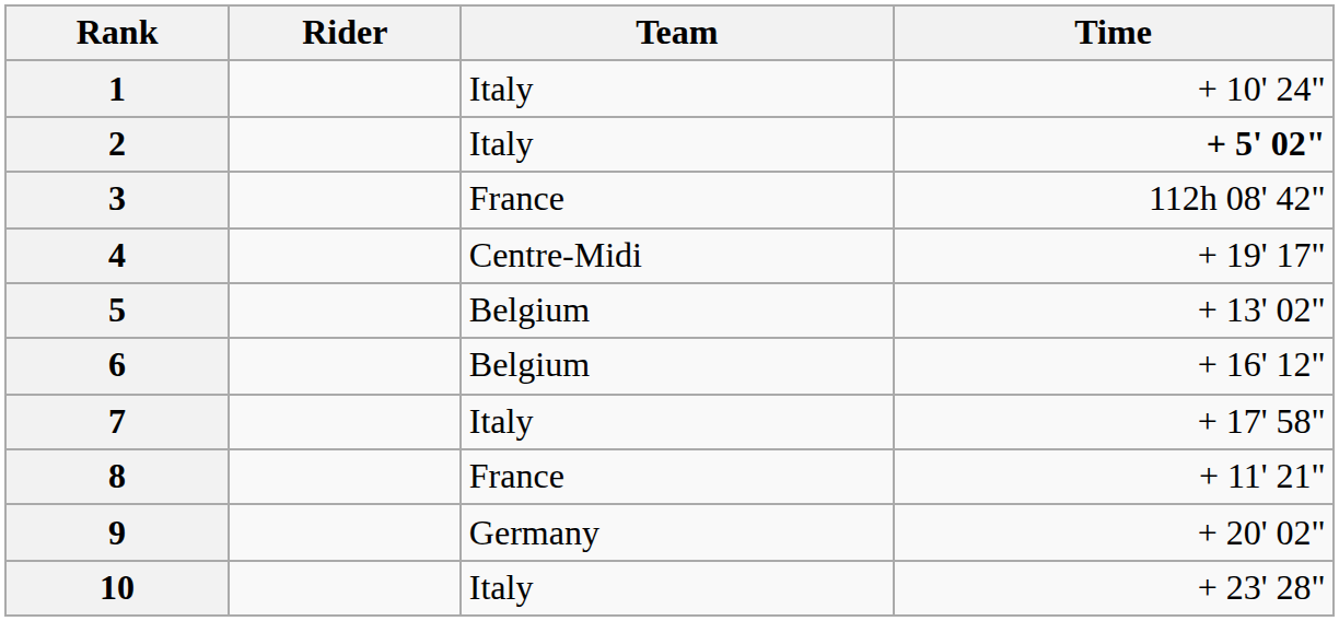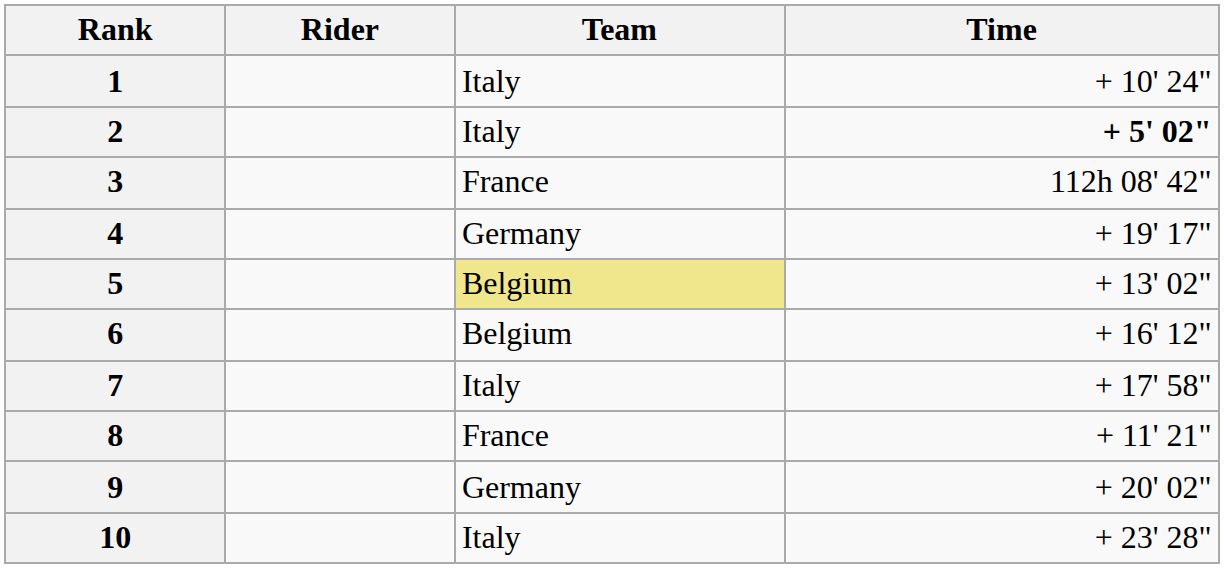4 | Team: Centre-Midi -> Germany
5 | Team: no background -> khaki background
